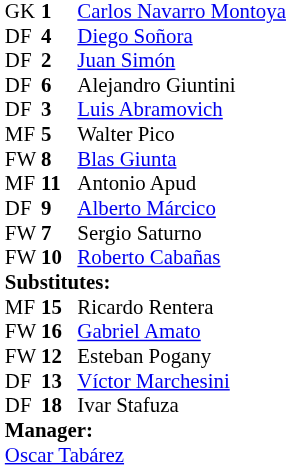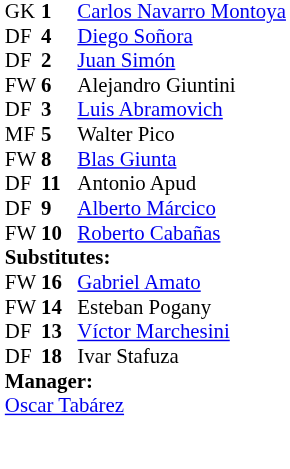Alejandro Giuntini | column 1: DF -> FW
Antonio Apud | column 1: MF -> DF
- row: FW | 7 | Sergio Saturno
- row: MF | 15 | Ricardo Rentera
Esteban Pogany | column 2: 12 -> 14
